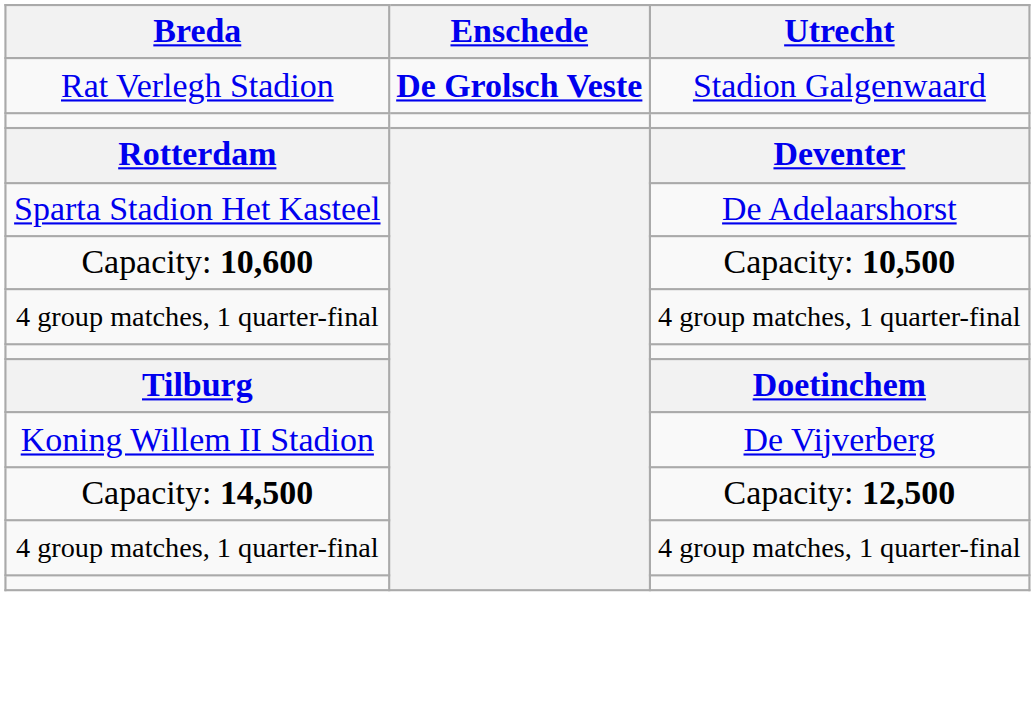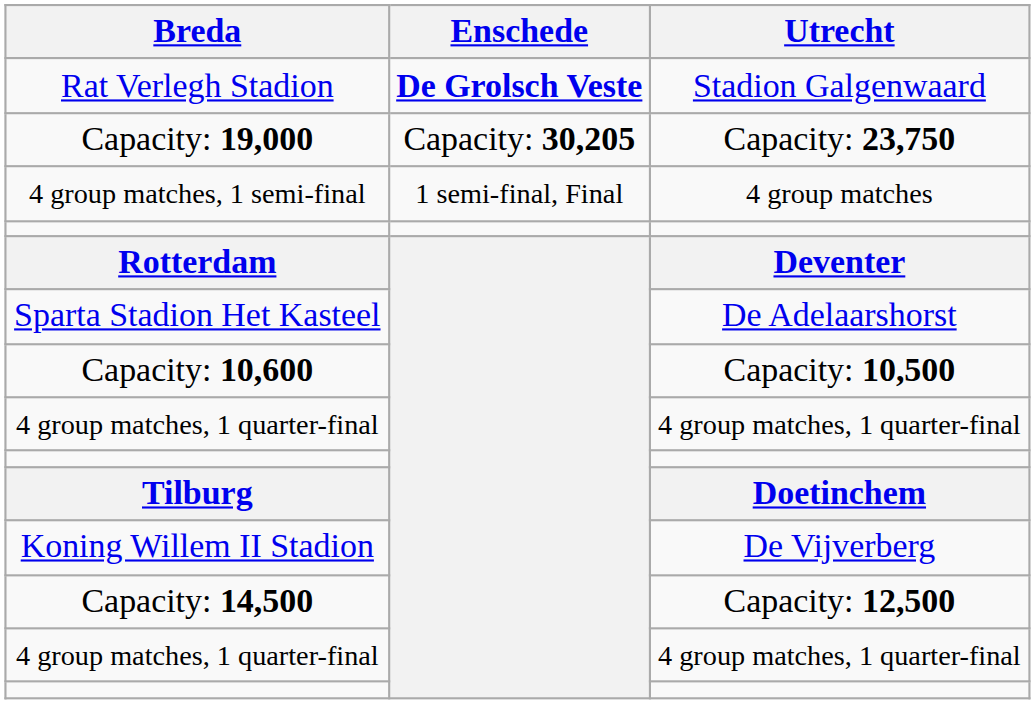+ row: Capacity: 19,000 | Capacity: 30,205 | Capacity: 23,750
+ row: 4 group matches, 1 semi-final | 1 semi-final, Final | 4 group matches
